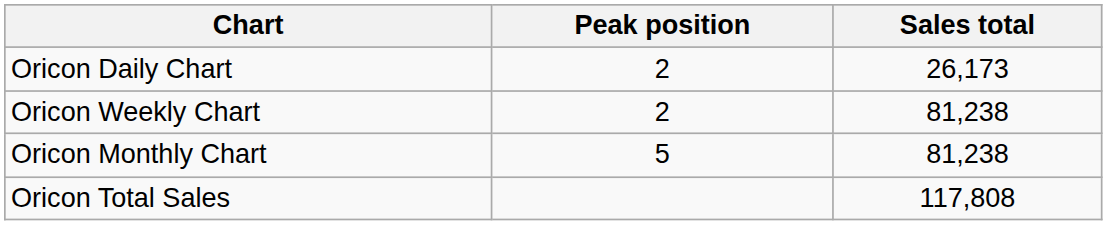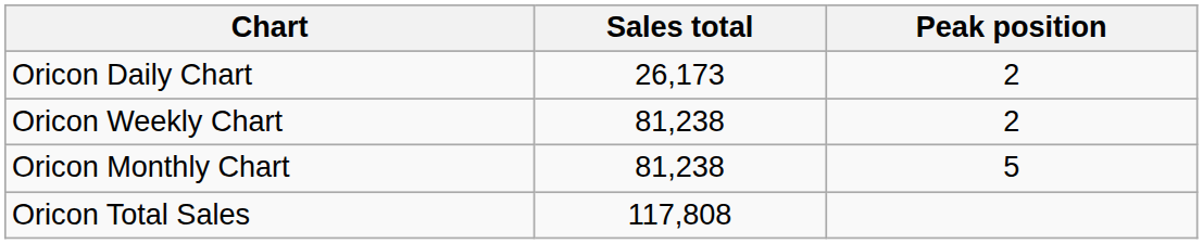columns swapped: Peak position <-> Sales total
